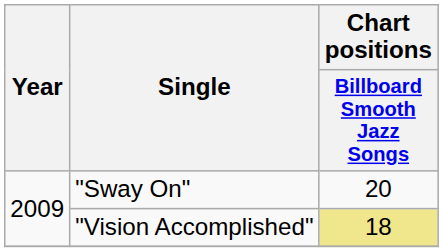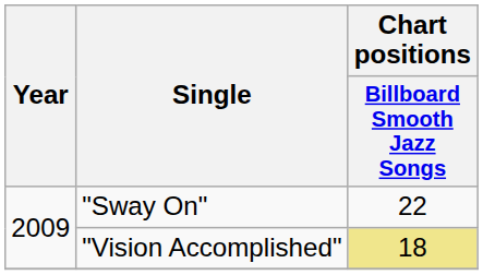"Sway On" | Chart positions / Billboard Smooth Jazz Songs: 20 -> 22
